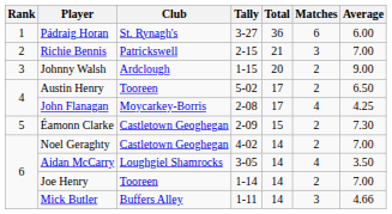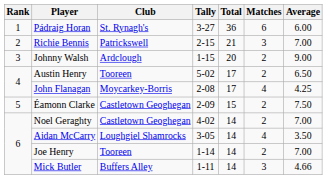Éamonn Clarke | Average: 7.30 -> 7.50
